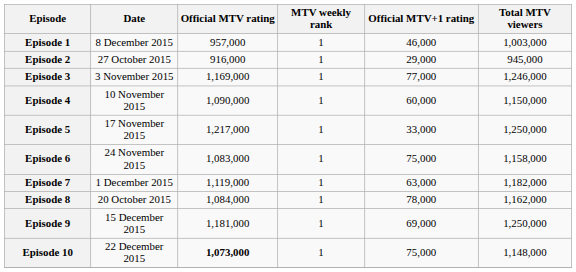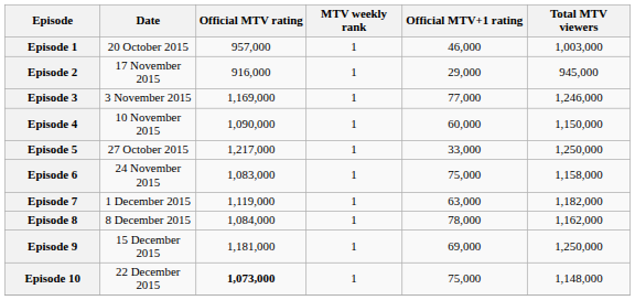Episode 1 | Date: 8 December 2015 -> 20 October 2015
Episode 2 | Date: 27 October 2015 -> 17 November 2015
Episode 5 | Date: 17 November 2015 -> 27 October 2015
Episode 8 | Date: 20 October 2015 -> 8 December 2015
